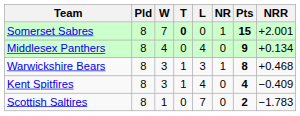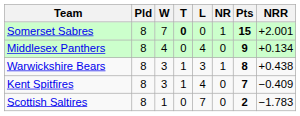Warwickshire Bears | NRR: +0.468 -> +0.438
Kent Spitfires | Pts: 4 -> 7
